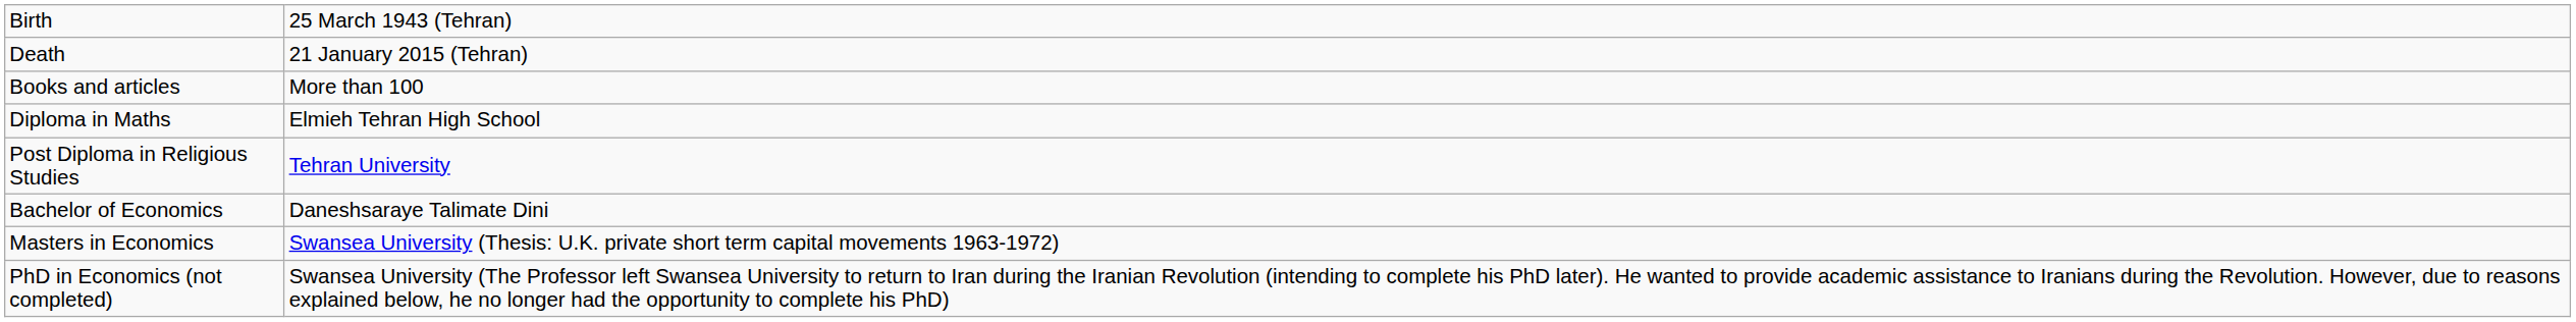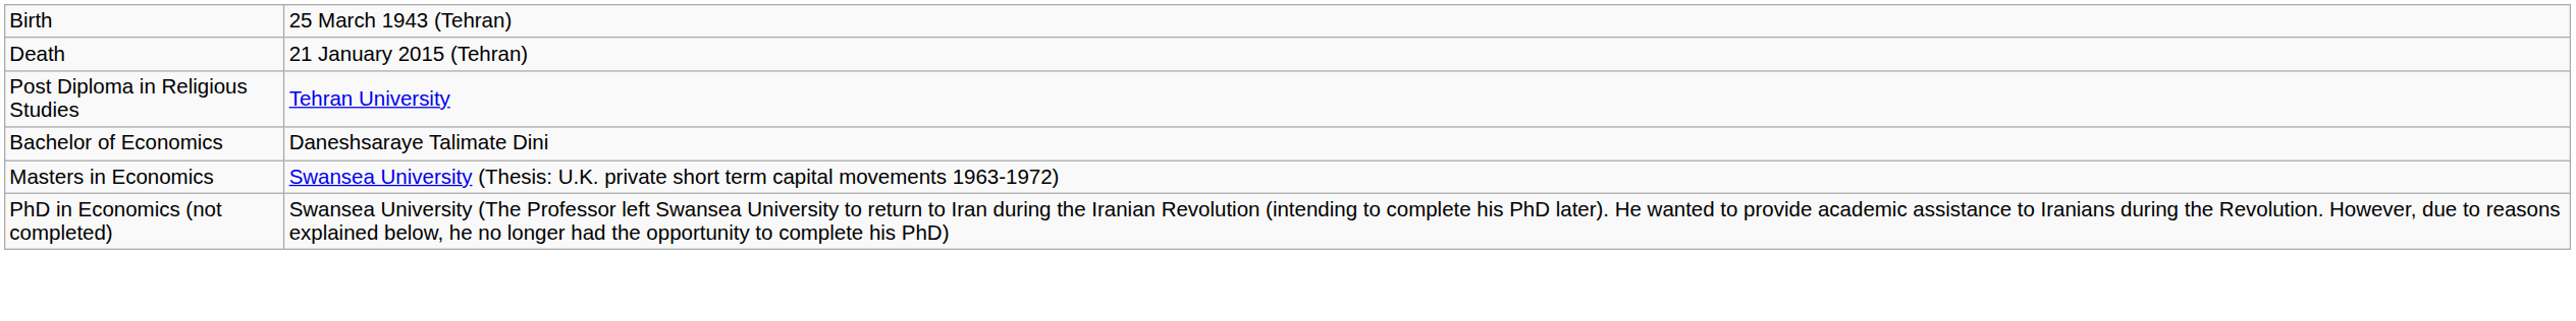- row: Books and articles | More than 100
- row: Diploma in Maths | Elmieh Tehran High School
